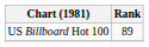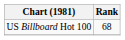US Billboard Hot 100 | Rank: 89 -> 68
